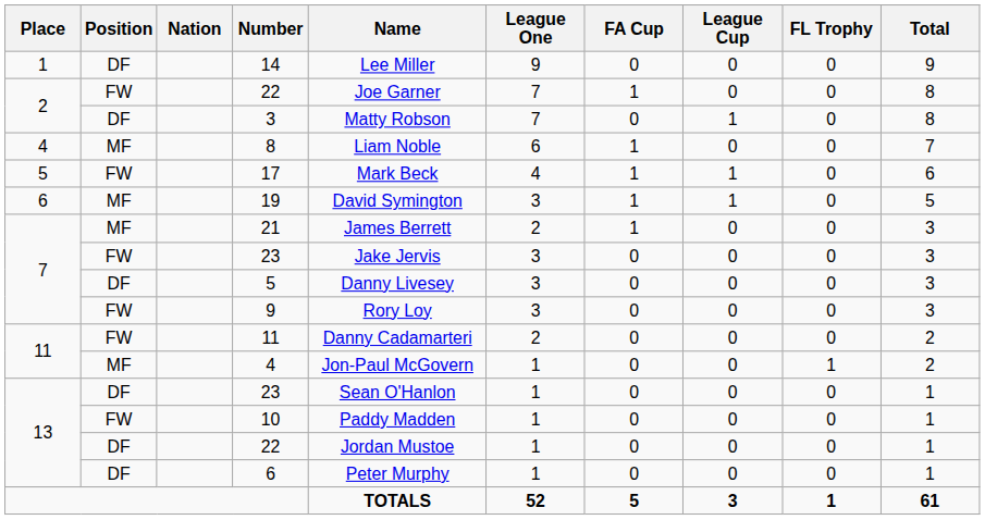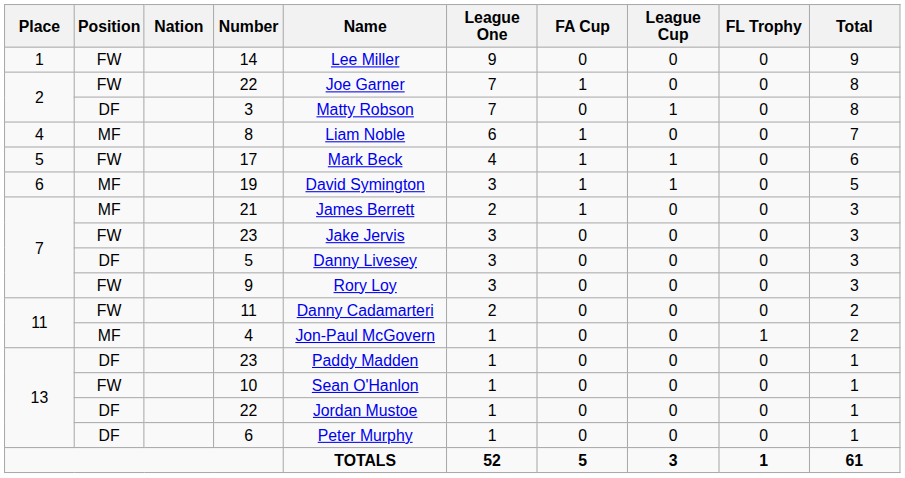14 | Position: DF -> FW
13 / 23 | Name: Sean O'Hanlon -> Paddy Madden
10 | Name: Paddy Madden -> Sean O'Hanlon
